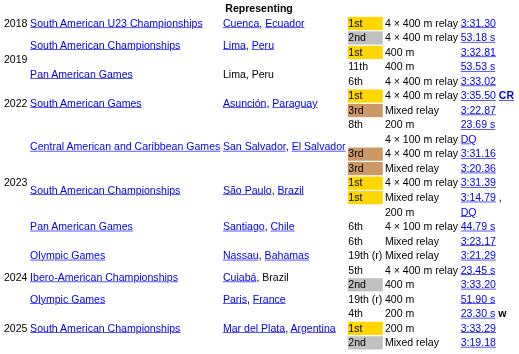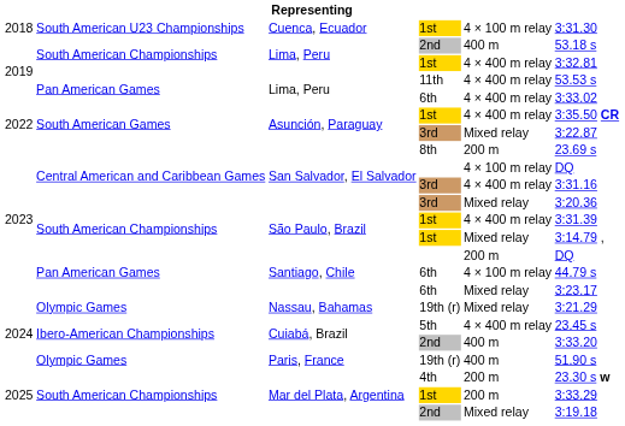Cuenca, Ecuador | column 5: 4 × 400 m relay -> 4 × 100 m relay
Lima, Peru / 2nd | column 5: 4 × 400 m relay -> 400 m
Lima, Peru / 1st | column 5: 400 m -> 4 × 400 m relay
Lima, Peru / 11th | column 5: 400 m -> 4 × 400 m relay
